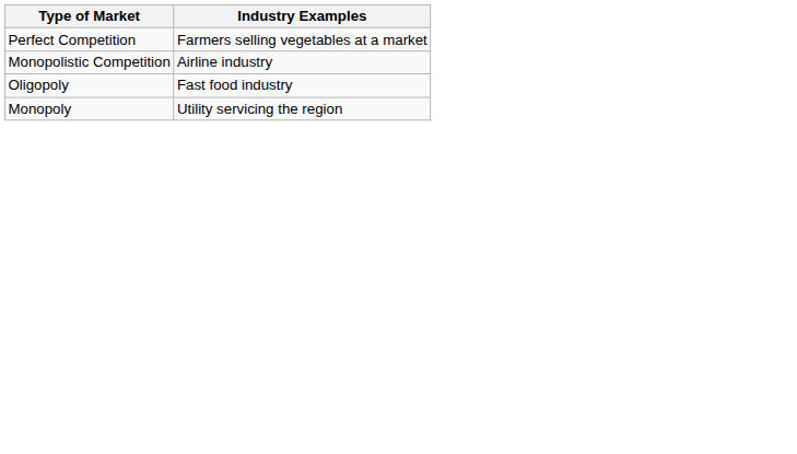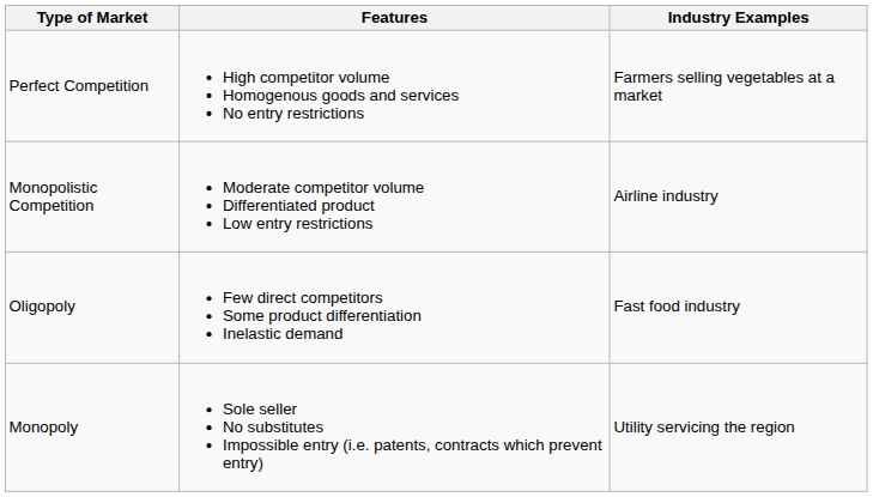+ column: Features | High competitor volume Homogenous goods and services No entry restrictions | Moderate competitor volume Differentiated product Low entry restrictions | Few direct competitors Some product differentiation Inelastic demand | Sole seller No substitutes Impossible entry (i.e. patents, contracts which prevent entry)
